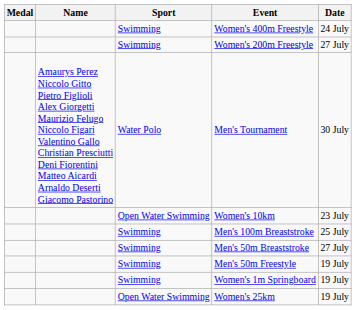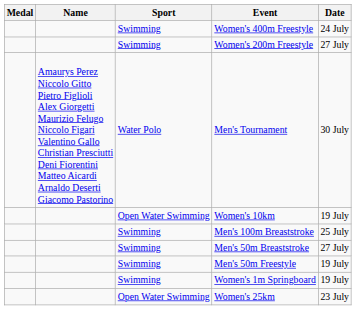Women's 10km | Date: 23 July -> 19 July
Women's 25km | Date: 19 July -> 23 July
